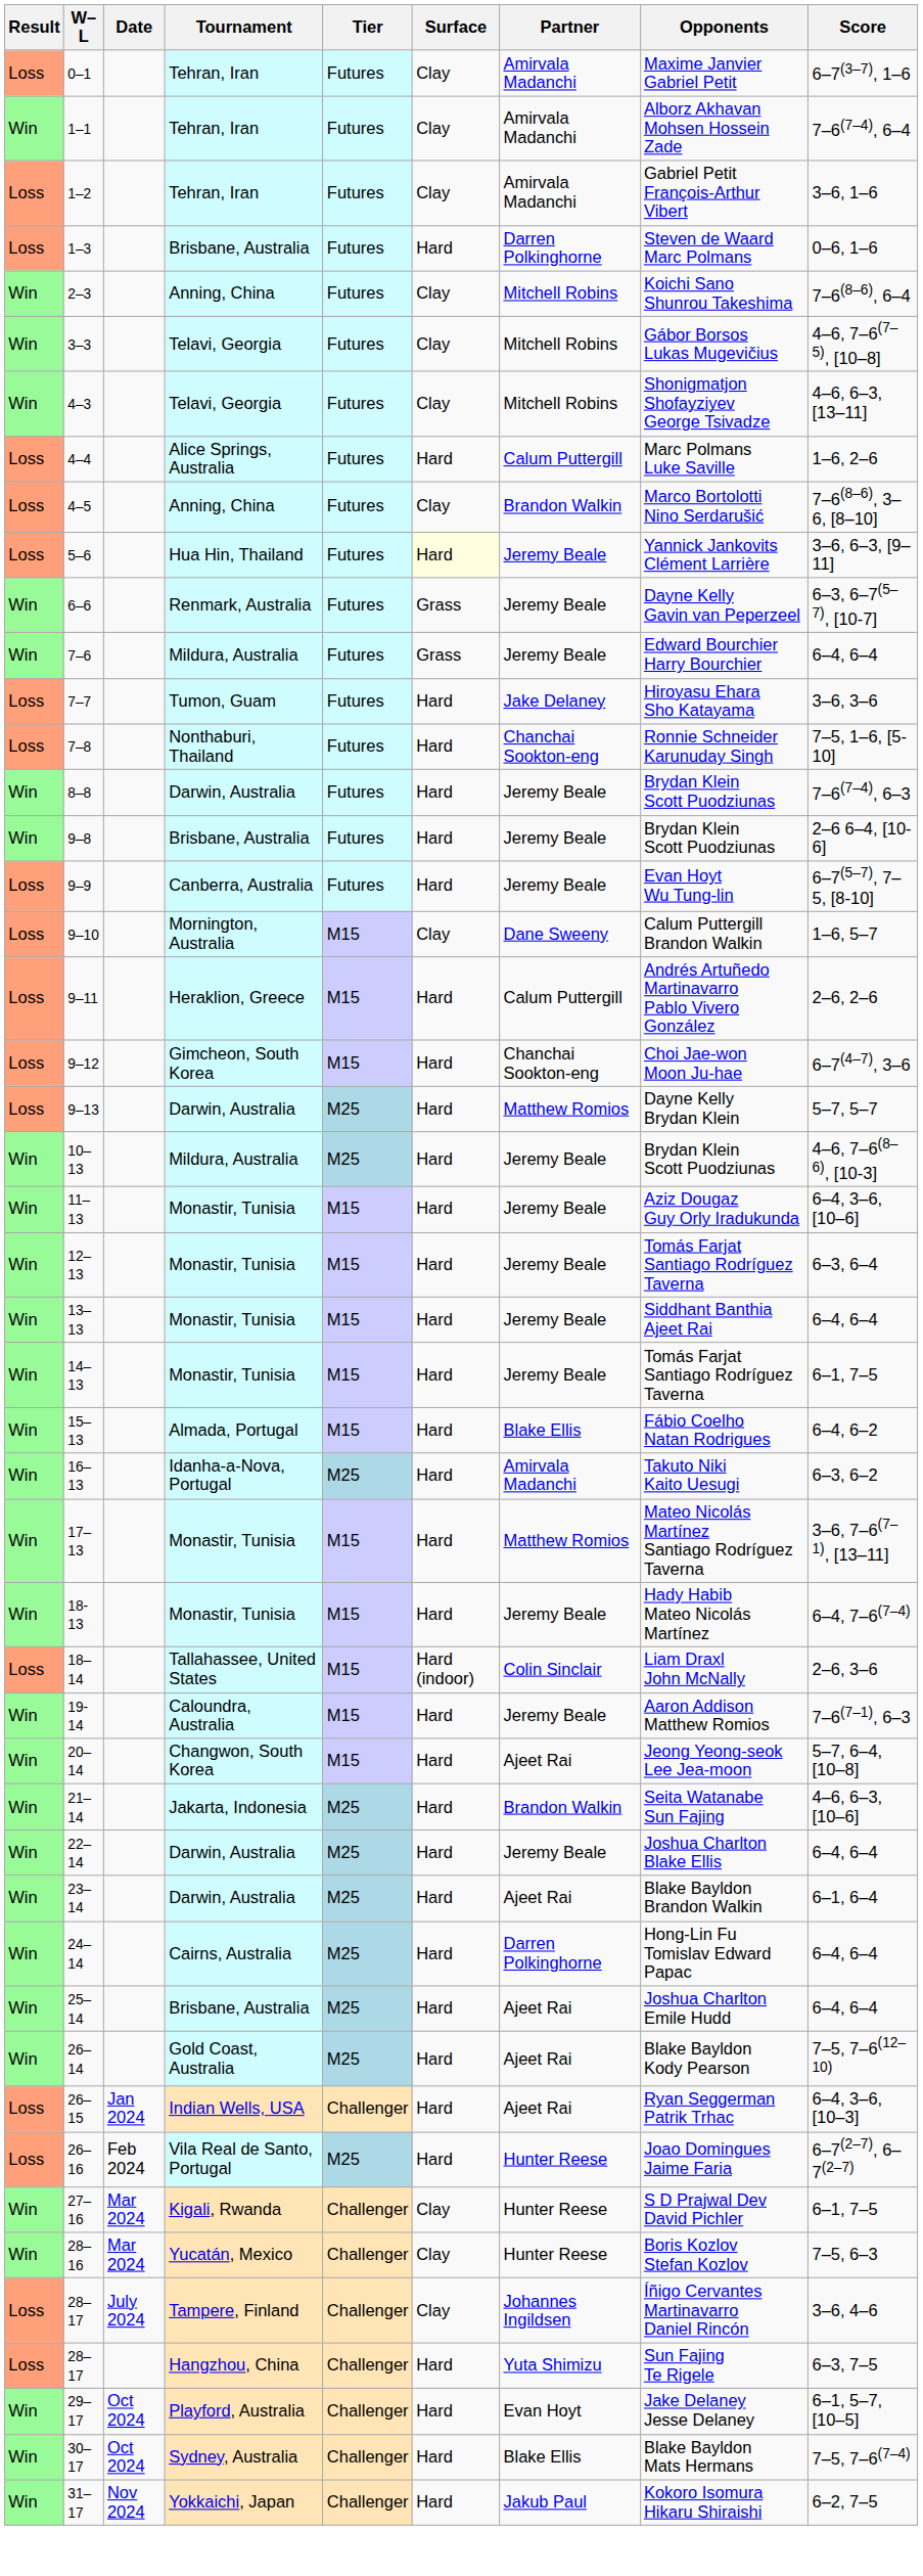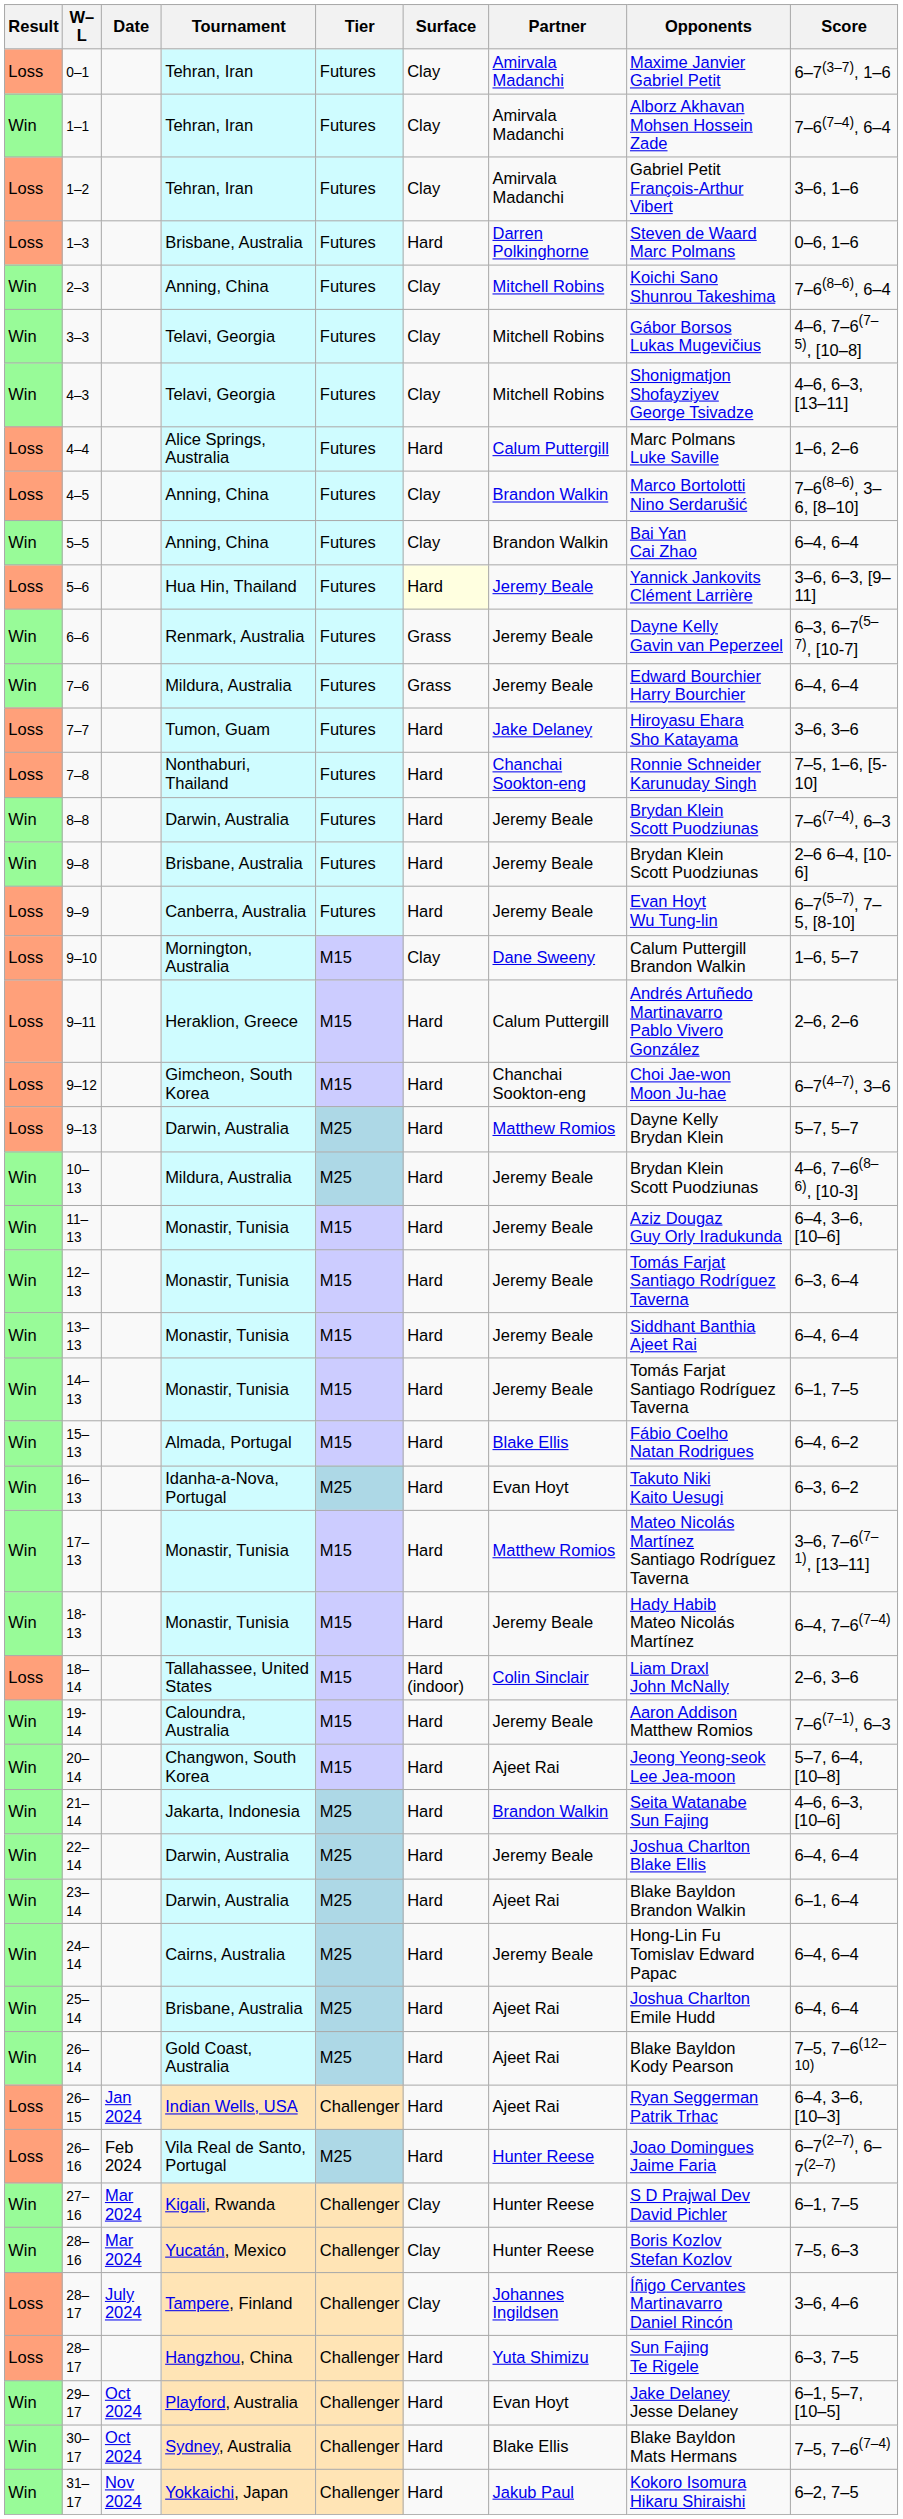+ row: Win | 5–5 | Anning, China | Futures | Clay | Brandon Walkin | Bai Yan Cai Zhao | 6–4, 6–4
16–13 | Partner: Amirvala Madanchi -> Evan Hoyt
24–14 | Partner: Darren Polkinghorne -> Jeremy Beale
